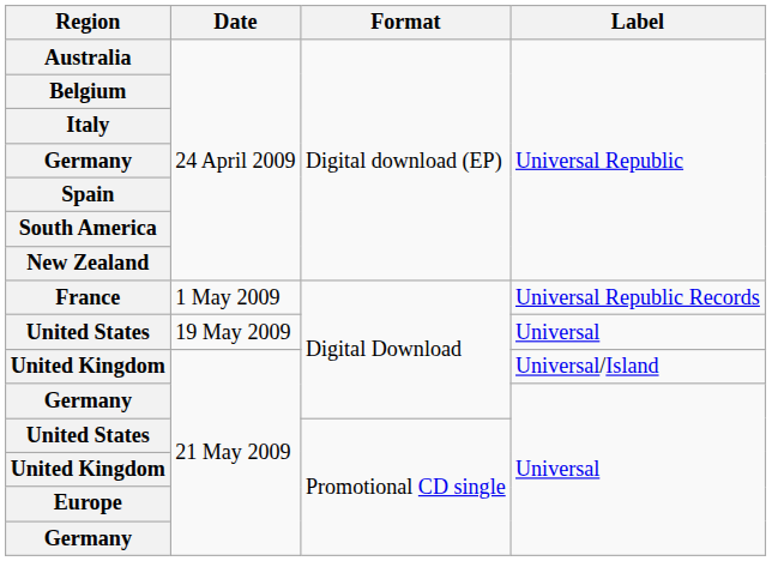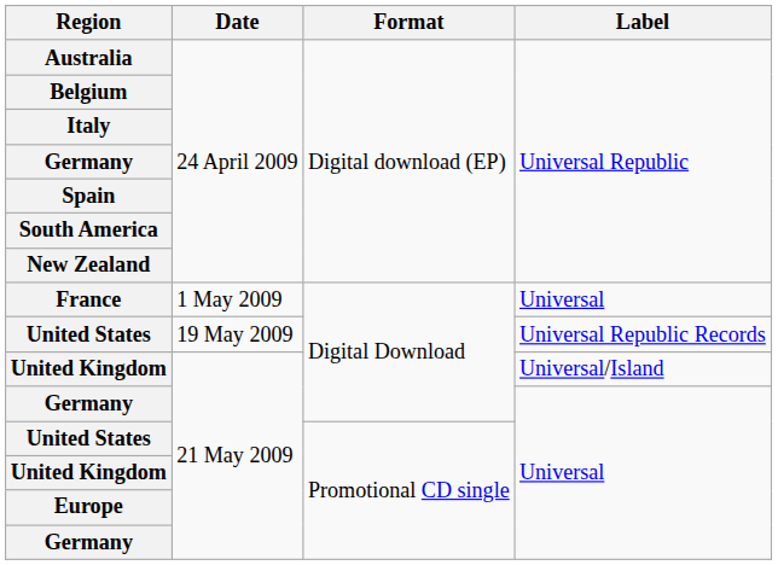France | Label: Universal Republic Records -> Universal
United States / 19 May 2009 | Label: Universal -> Universal Republic Records
